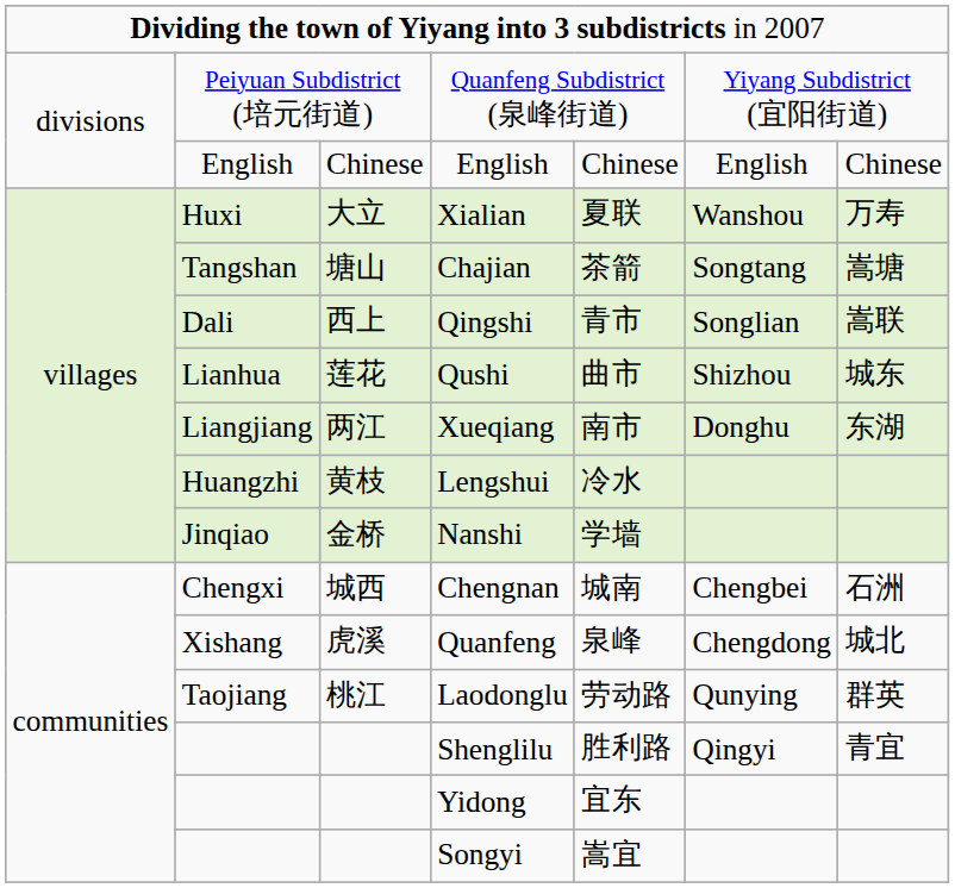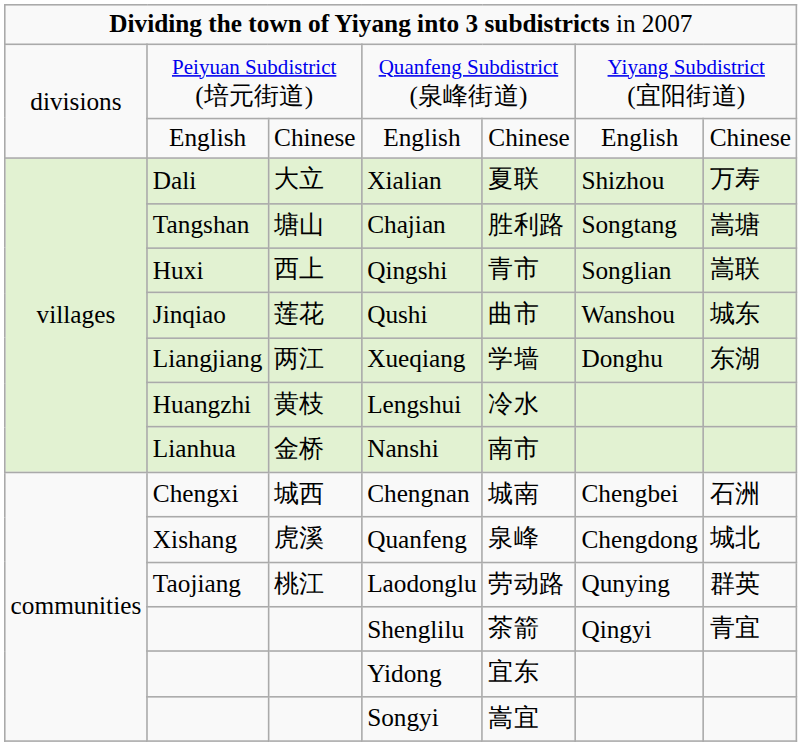Xialian | column 2: Huxi -> Dali
Xialian | column 6: Wanshou -> Shizhou
Chajian | column 5: 茶箭 -> 胜利路
Qingshi | column 2: Dali -> Huxi
Qushi | column 2: Lianhua -> Jinqiao
Qushi | column 6: Shizhou -> Wanshou
Xueqiang | column 5: 南市 -> 学墙
Nanshi | column 2: Jinqiao -> Lianhua
Nanshi | column 5: 学墙 -> 南市
Shenglilu | column 5: 胜利路 -> 茶箭
